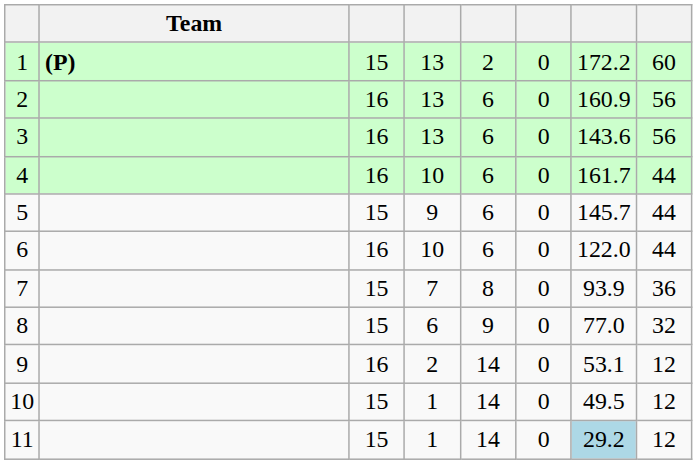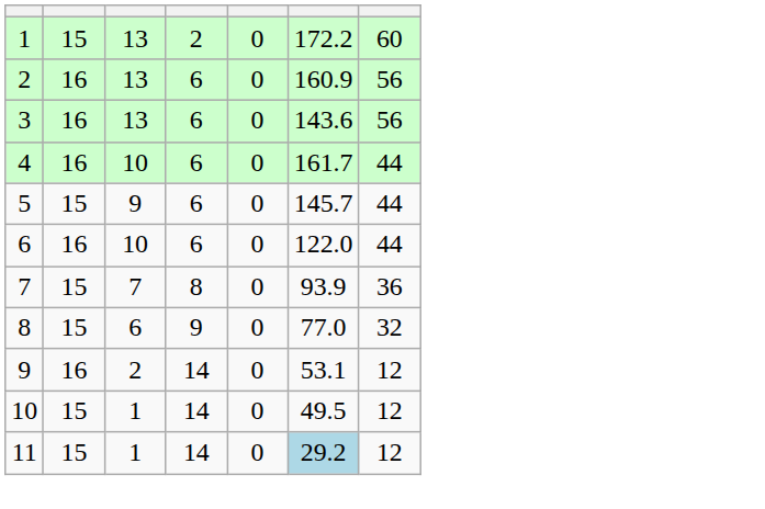- column: Team | (P)
